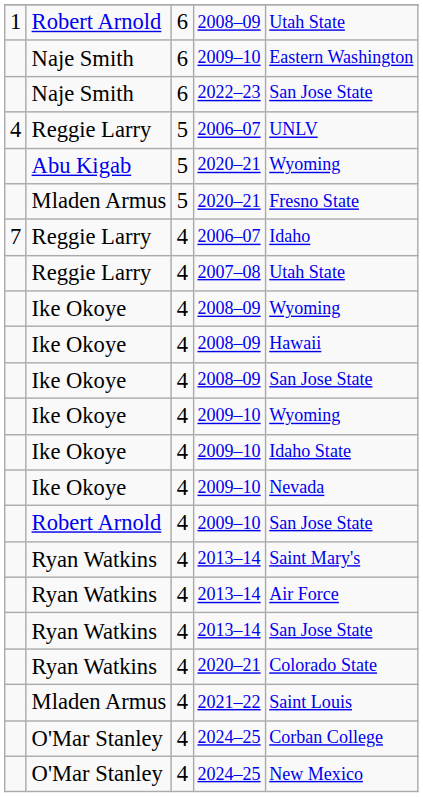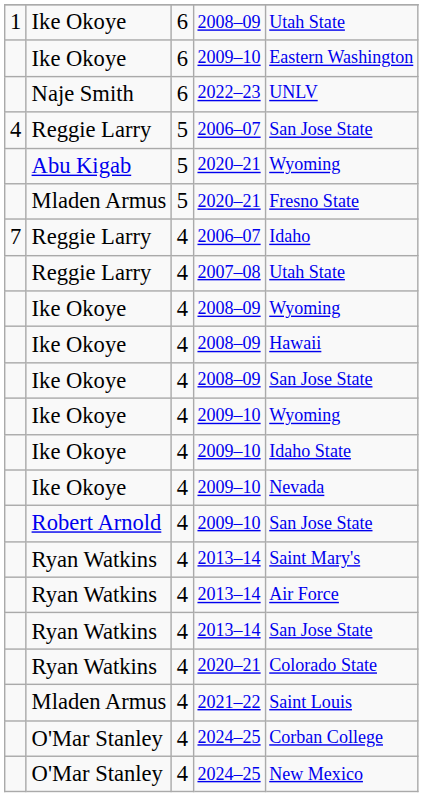6 / 2008–09 | column 2: Robert Arnold -> Ike Okoye
6 / 2009–10 | column 2: Naje Smith -> Ike Okoye
2022–23 | column 5: San Jose State -> UNLV
5 / 2006–07 | column 5: UNLV -> San Jose State
